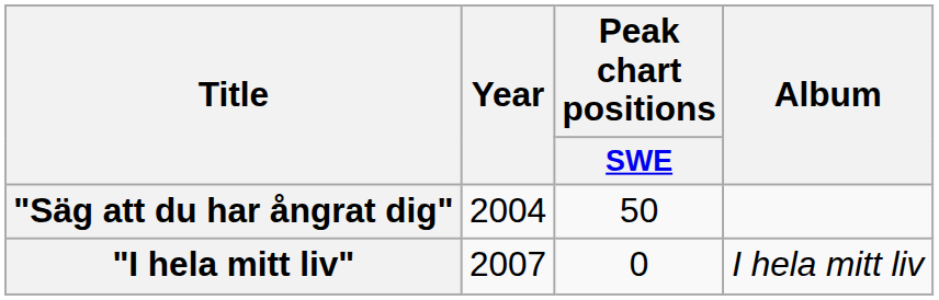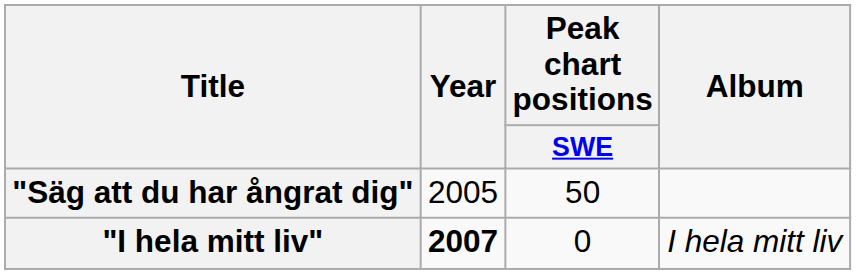"Säg att du har ångrat dig" | Year: 2004 -> 2005
"I hela mitt liv" | Year: normal -> bold
